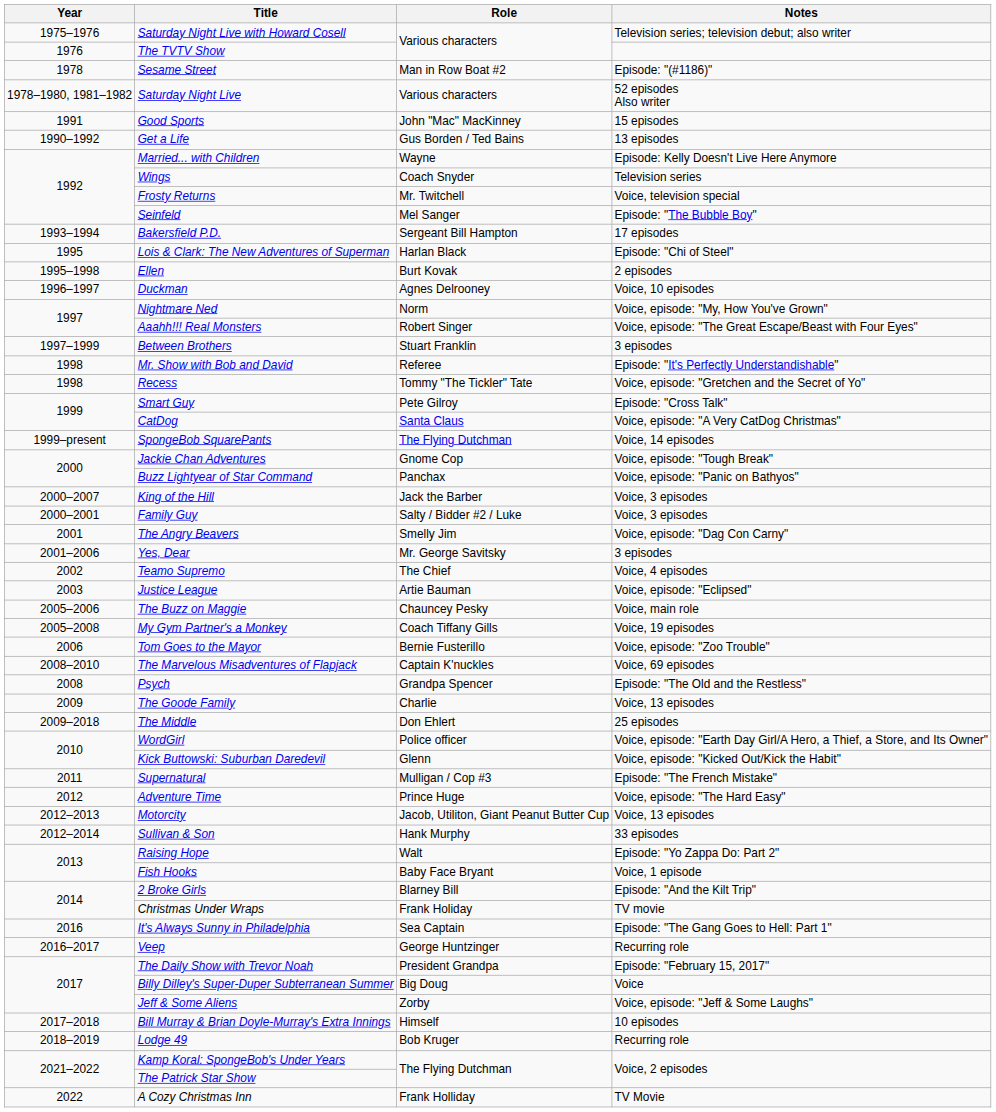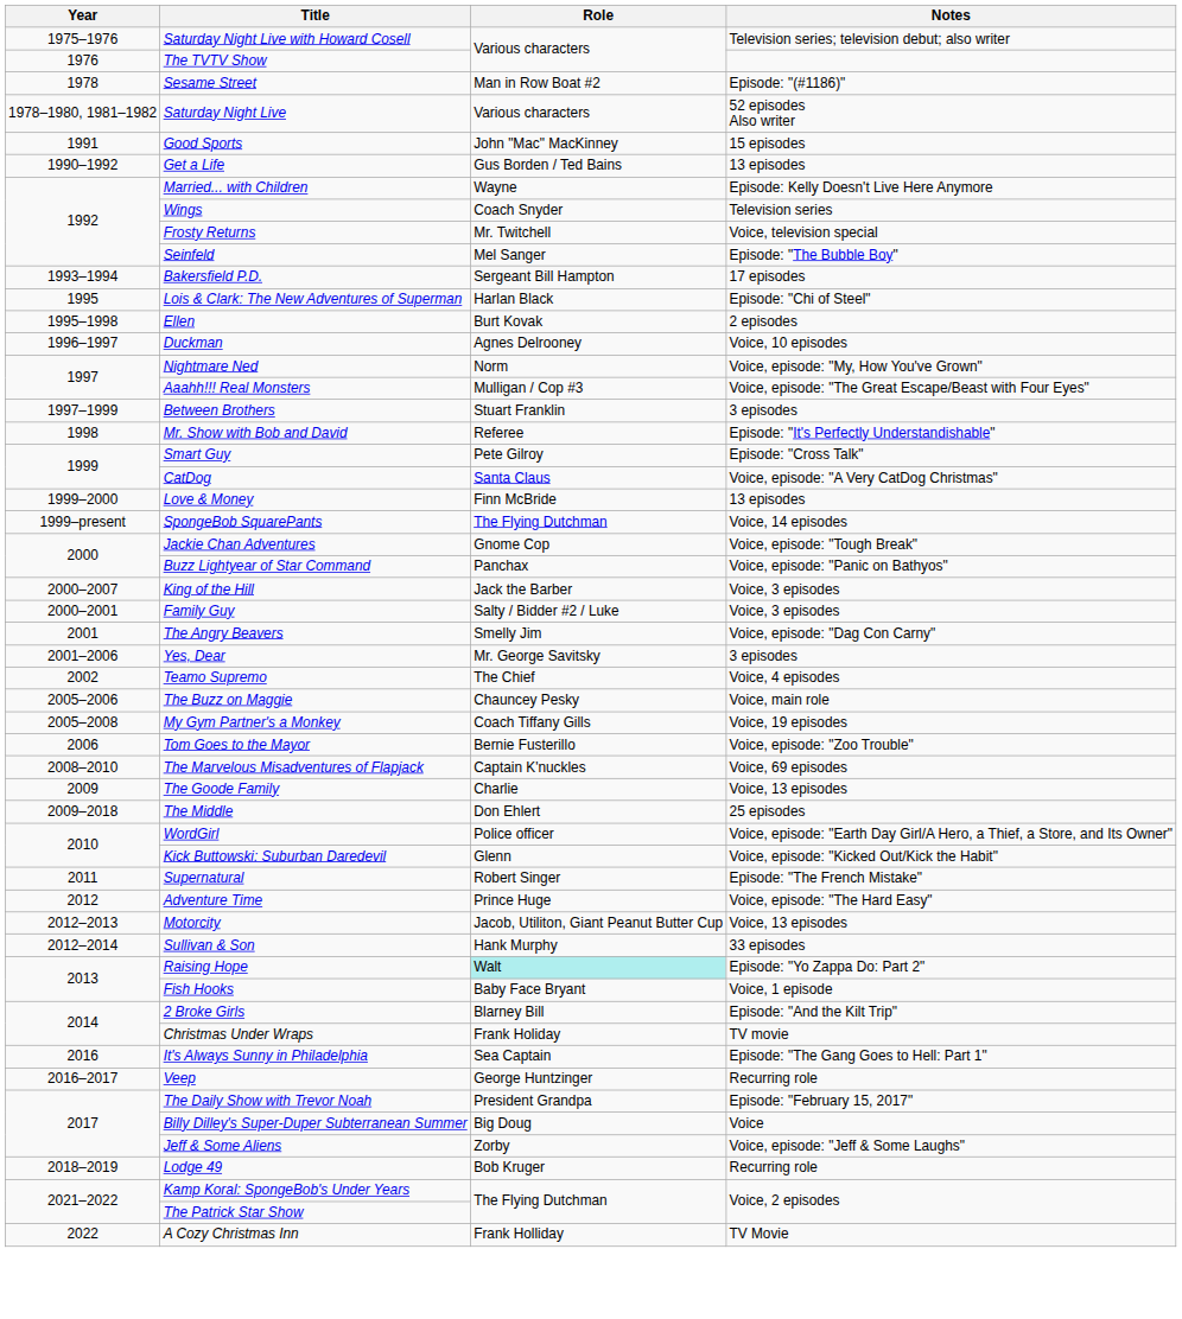Aaahh!!! Real Monsters | Role: Robert Singer -> Mulligan / Cop #3
- row: 1998 | Recess | Tommy "The Tickler" Tate | Voice, episode: "Gretchen and the Secret of Yo"
+ row: 1999–2000 | Love & Money | Finn McBride | 13 episodes
- row: 2003 | Justice League | Artie Bauman | Voice, episode: "Eclipsed"
- row: 2008 | Psych | Grandpa Spencer | Episode: "The Old and the Restless"
Supernatural | Role: Mulligan / Cop #3 -> Robert Singer
Raising Hope | Role: no background -> paleturquoise background
- row: 2017–2018 | Bill Murray & Brian Doyle-Murray's Extra Innings | Himself | 10 episodes
